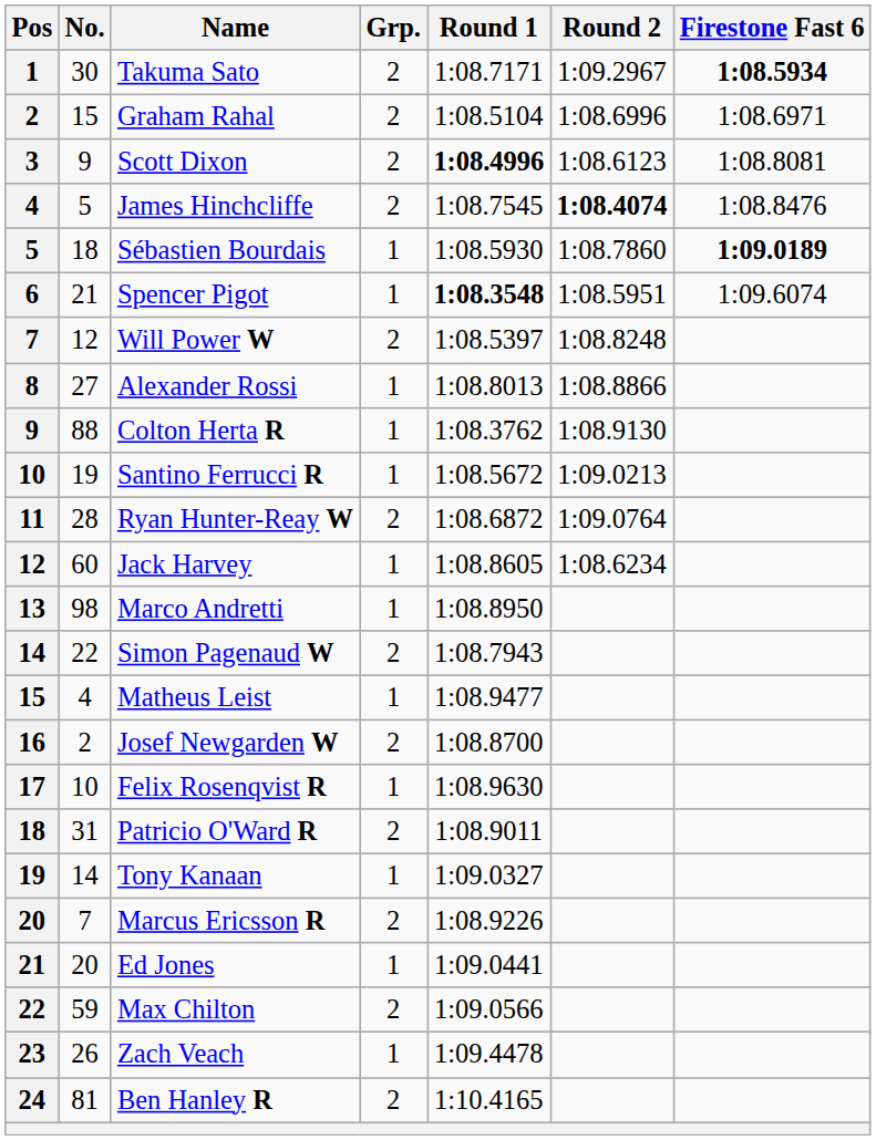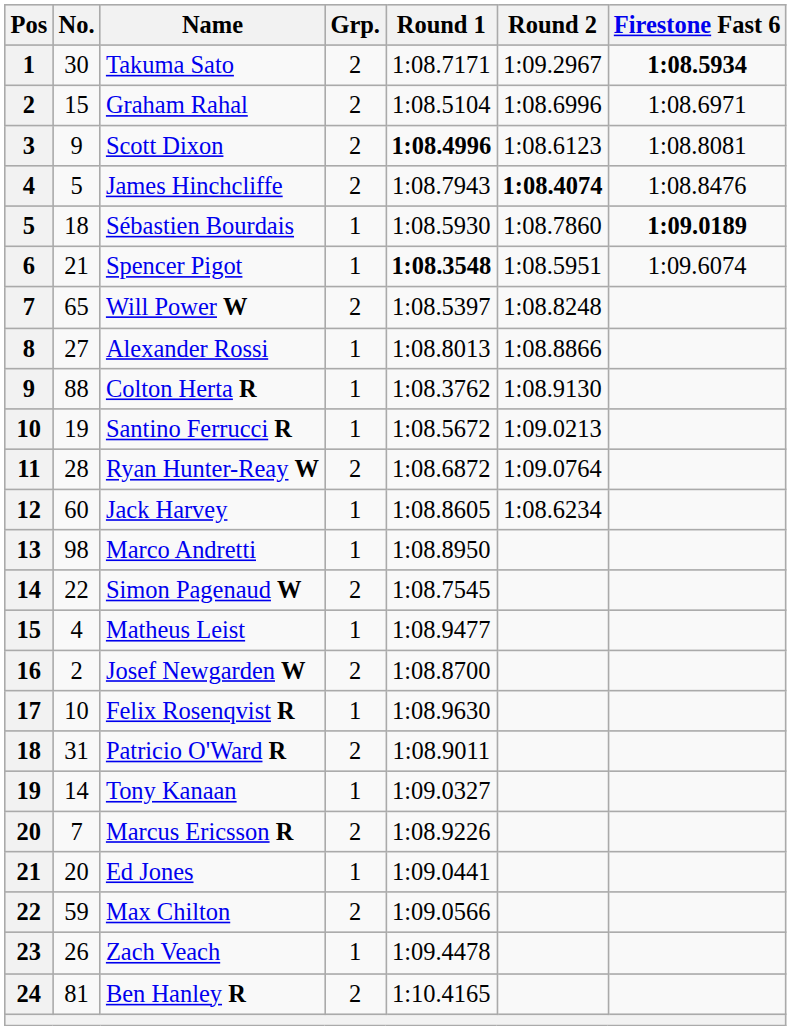James Hinchcliffe | Round 1: 1:08.7545 -> 1:08.7943
Will Power W | No.: 12 -> 65
Simon Pagenaud W | Round 1: 1:08.7943 -> 1:08.7545
